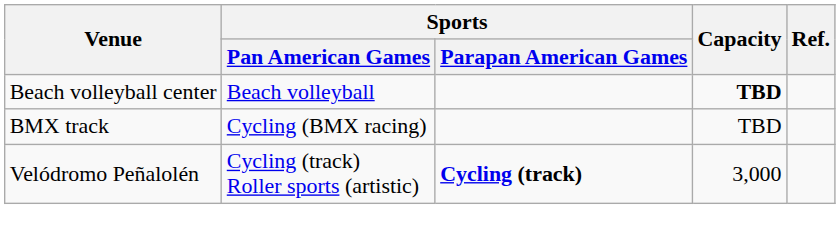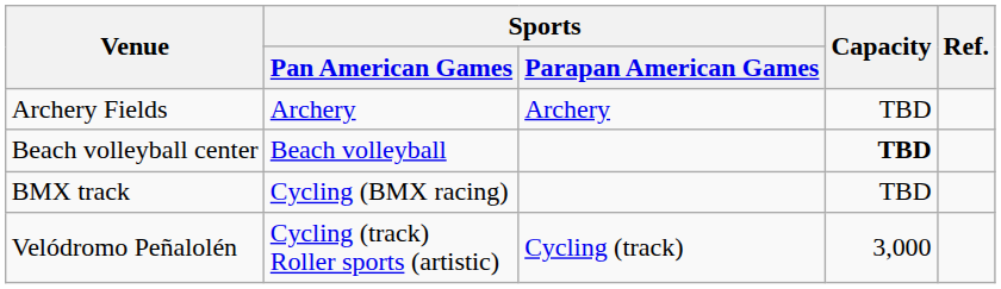+ row: Archery Fields | Archery | Archery | TBD
Velódromo Peñalolén | Sports / Parapan American Games: bold -> normal
